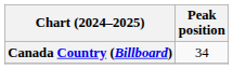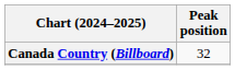Canada Country (Billboard) | Peak position: 34 -> 32
